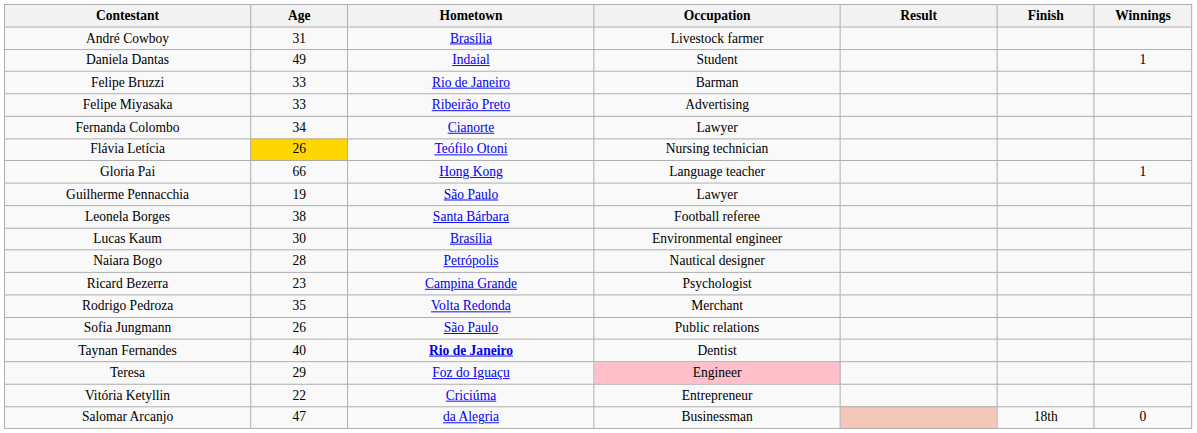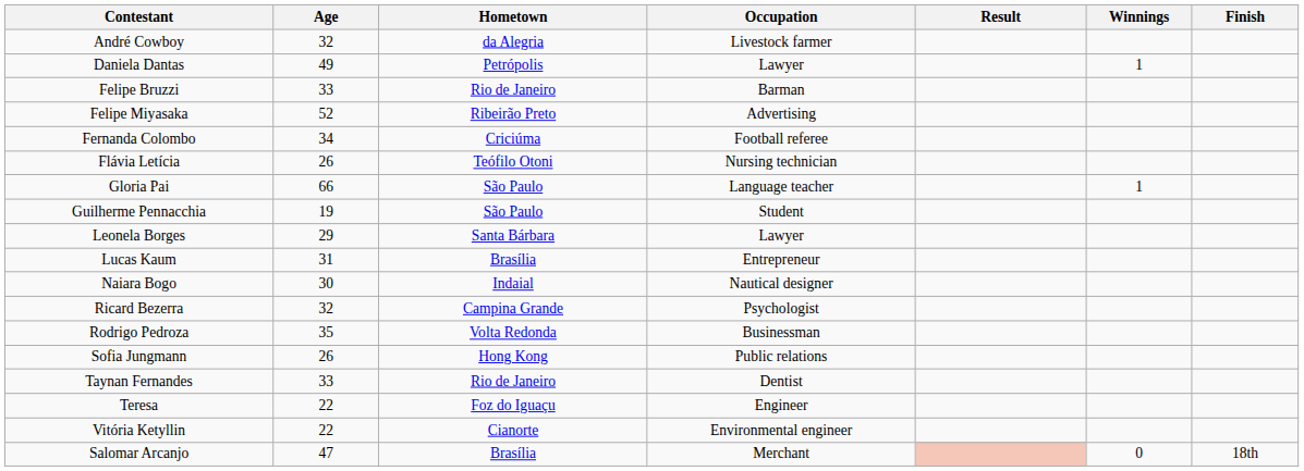columns swapped: Winnings <-> Finish
André Cowboy | Age: 31 -> 32
André Cowboy | Hometown: Brasília -> da Alegria
Daniela Dantas | Hometown: Indaial -> Petrópolis
Daniela Dantas | Occupation: Student -> Lawyer
Felipe Miyasaka | Age: 33 -> 52
Fernanda Colombo | Hometown: Cianorte -> Criciúma
Fernanda Colombo | Occupation: Lawyer -> Football referee
Flávia Letícia | Age: gold background -> no background
Gloria Pai | Hometown: Hong Kong -> São Paulo
Guilherme Pennacchia | Occupation: Lawyer -> Student
Leonela Borges | Age: 38 -> 29
Leonela Borges | Occupation: Football referee -> Lawyer
Lucas Kaum | Age: 30 -> 31
Lucas Kaum | Occupation: Environmental engineer -> Entrepreneur
Naiara Bogo | Age: 28 -> 30
Naiara Bogo | Hometown: Petrópolis -> Indaial
Ricard Bezerra | Age: 23 -> 32
Rodrigo Pedroza | Occupation: Merchant -> Businessman
Sofia Jungmann | Hometown: São Paulo -> Hong Kong
Taynan Fernandes | Age: 40 -> 33
Taynan Fernandes | Hometown: bold -> normal
Teresa | Age: 29 -> 22
Teresa | Occupation: pink background -> no background
Vitória Ketyllin | Hometown: Criciúma -> Cianorte
Vitória Ketyllin | Occupation: Entrepreneur -> Environmental engineer
Salomar Arcanjo | Hometown: da Alegria -> Brasília
Salomar Arcanjo | Occupation: Businessman -> Merchant
